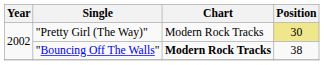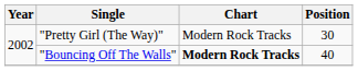"Pretty Girl (The Way)" | Position: khaki background -> no background
"Bouncing Off The Walls" | Position: 38 -> 40
